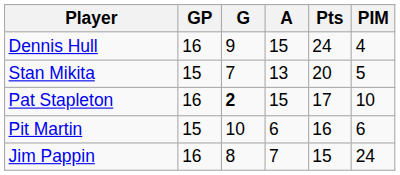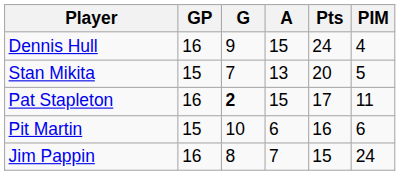Pat Stapleton | PIM: 10 -> 11
